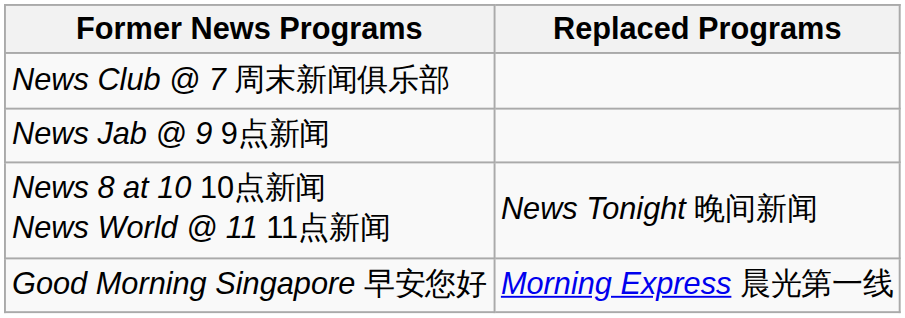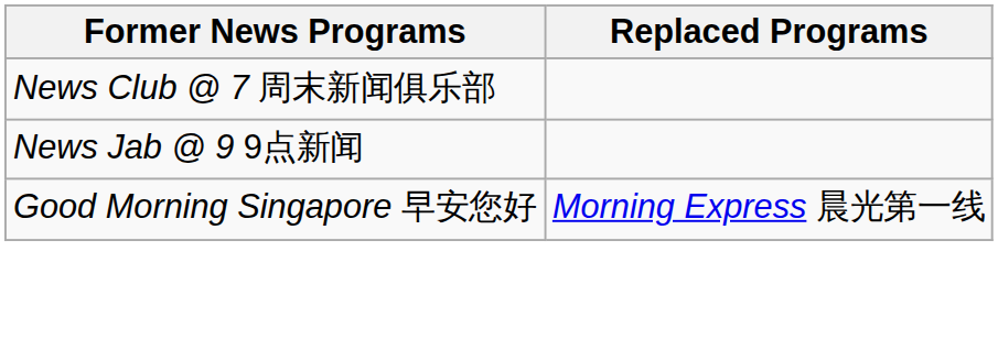- row: News 8 at 10 10点新闻 News World @ 11 11点新闻 | News Tonight 晚间新闻
